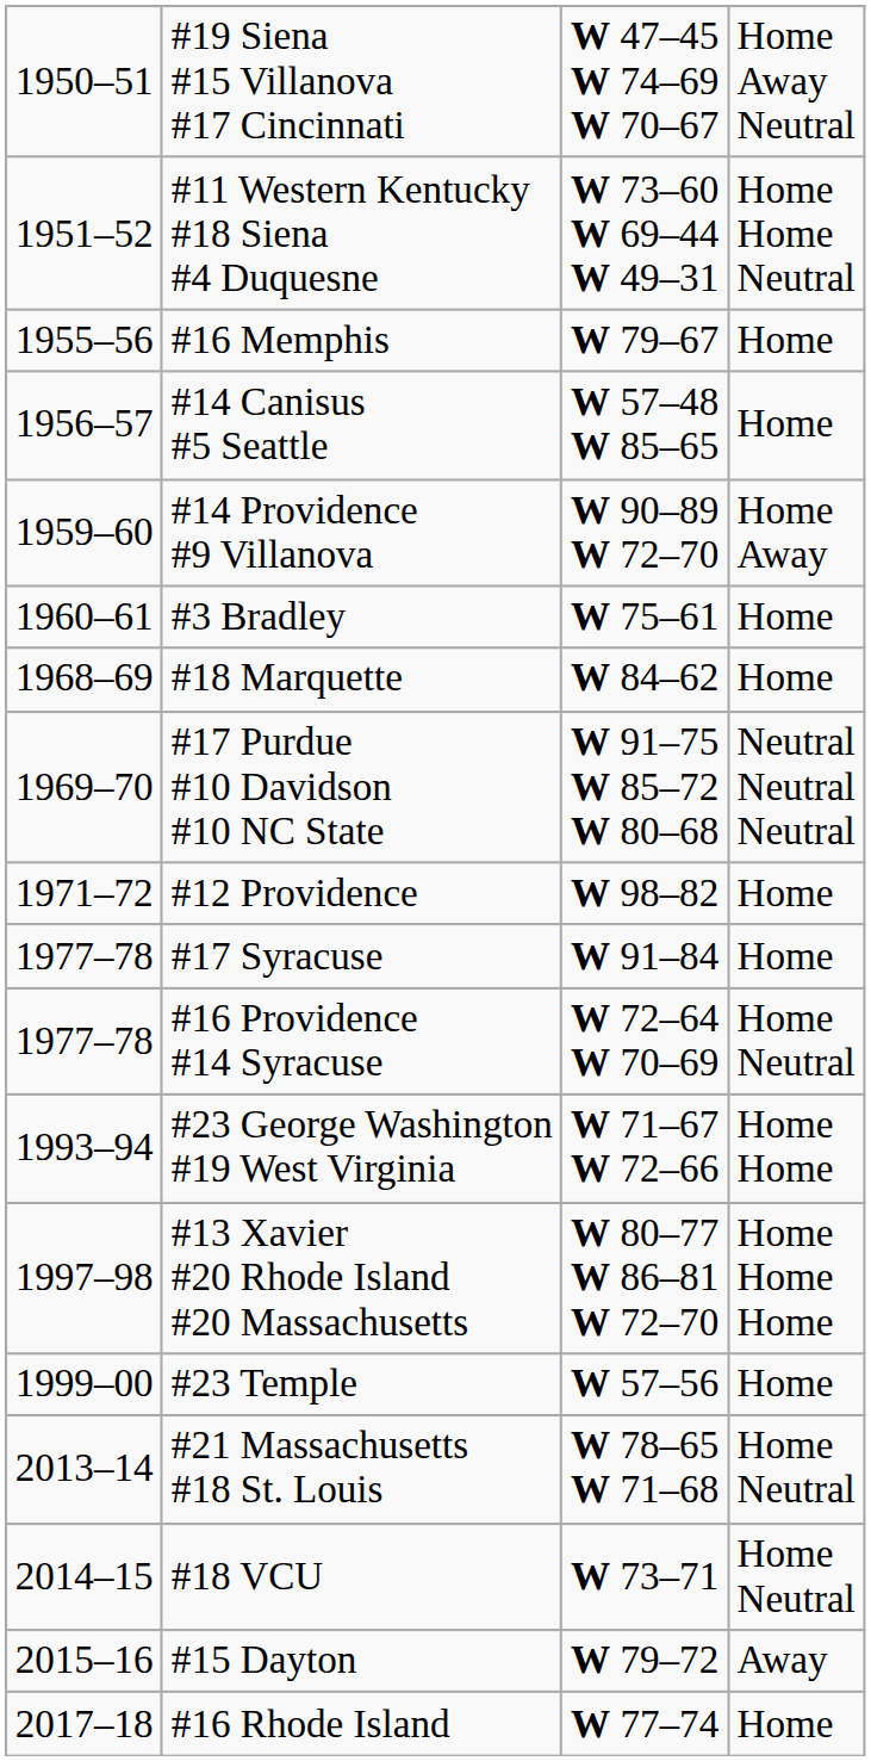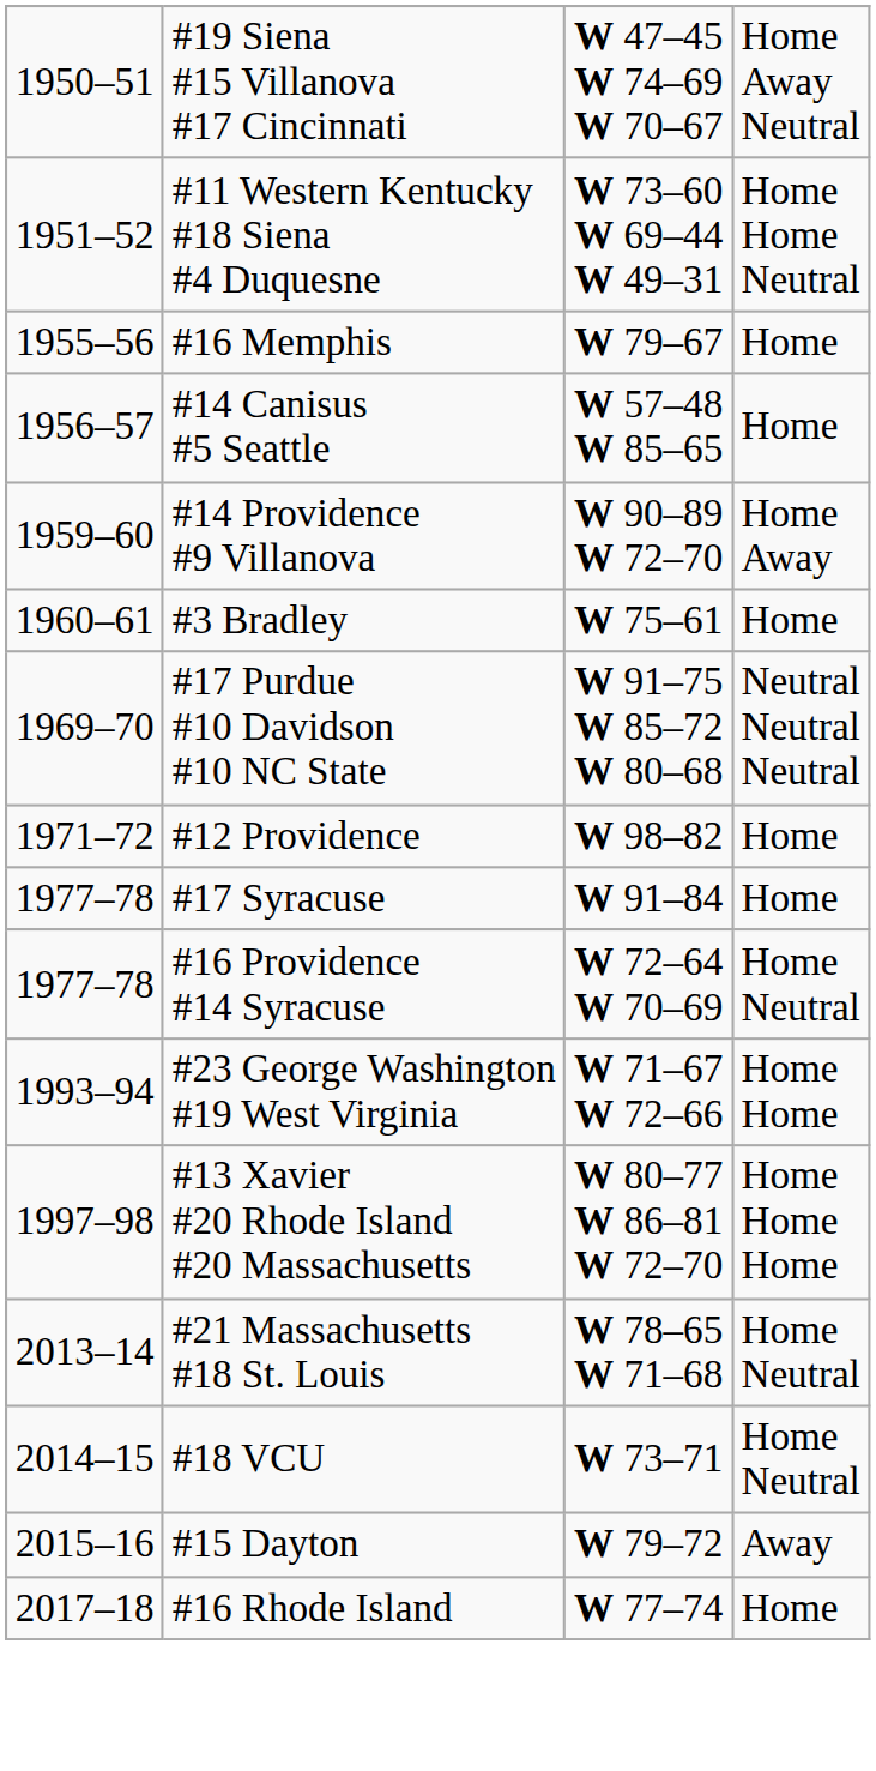- row: 1968–69 | #18 Marquette | W 84–62 | Home
- row: 1999–00 | #23 Temple | W 57–56 | Home
